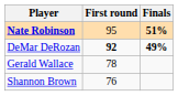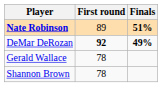Nate Robinson | First round: 95 -> 89
Shannon Brown | First round: 76 -> 78
